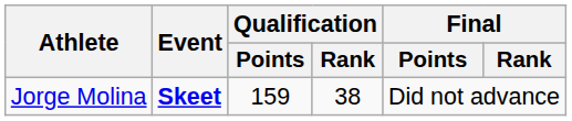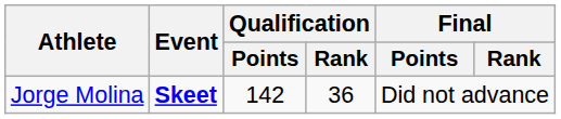Jorge Molina | Qualification / Points: 159 -> 142
Jorge Molina | Qualification / Rank: 38 -> 36
